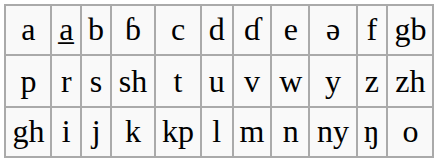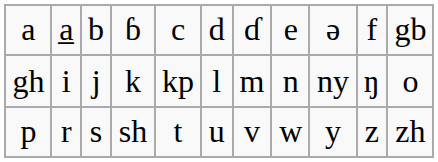rows swapped: gh <-> p
